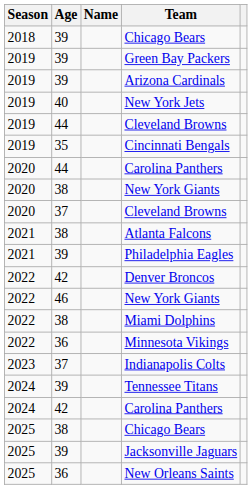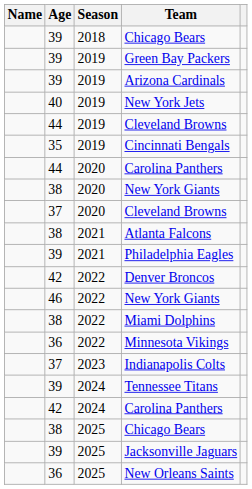columns swapped: Name <-> Season
